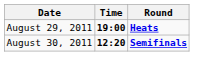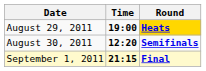August 29, 2011 | Round: no background -> gold background
+ row: September 1, 2011 | 21:15 | Final
